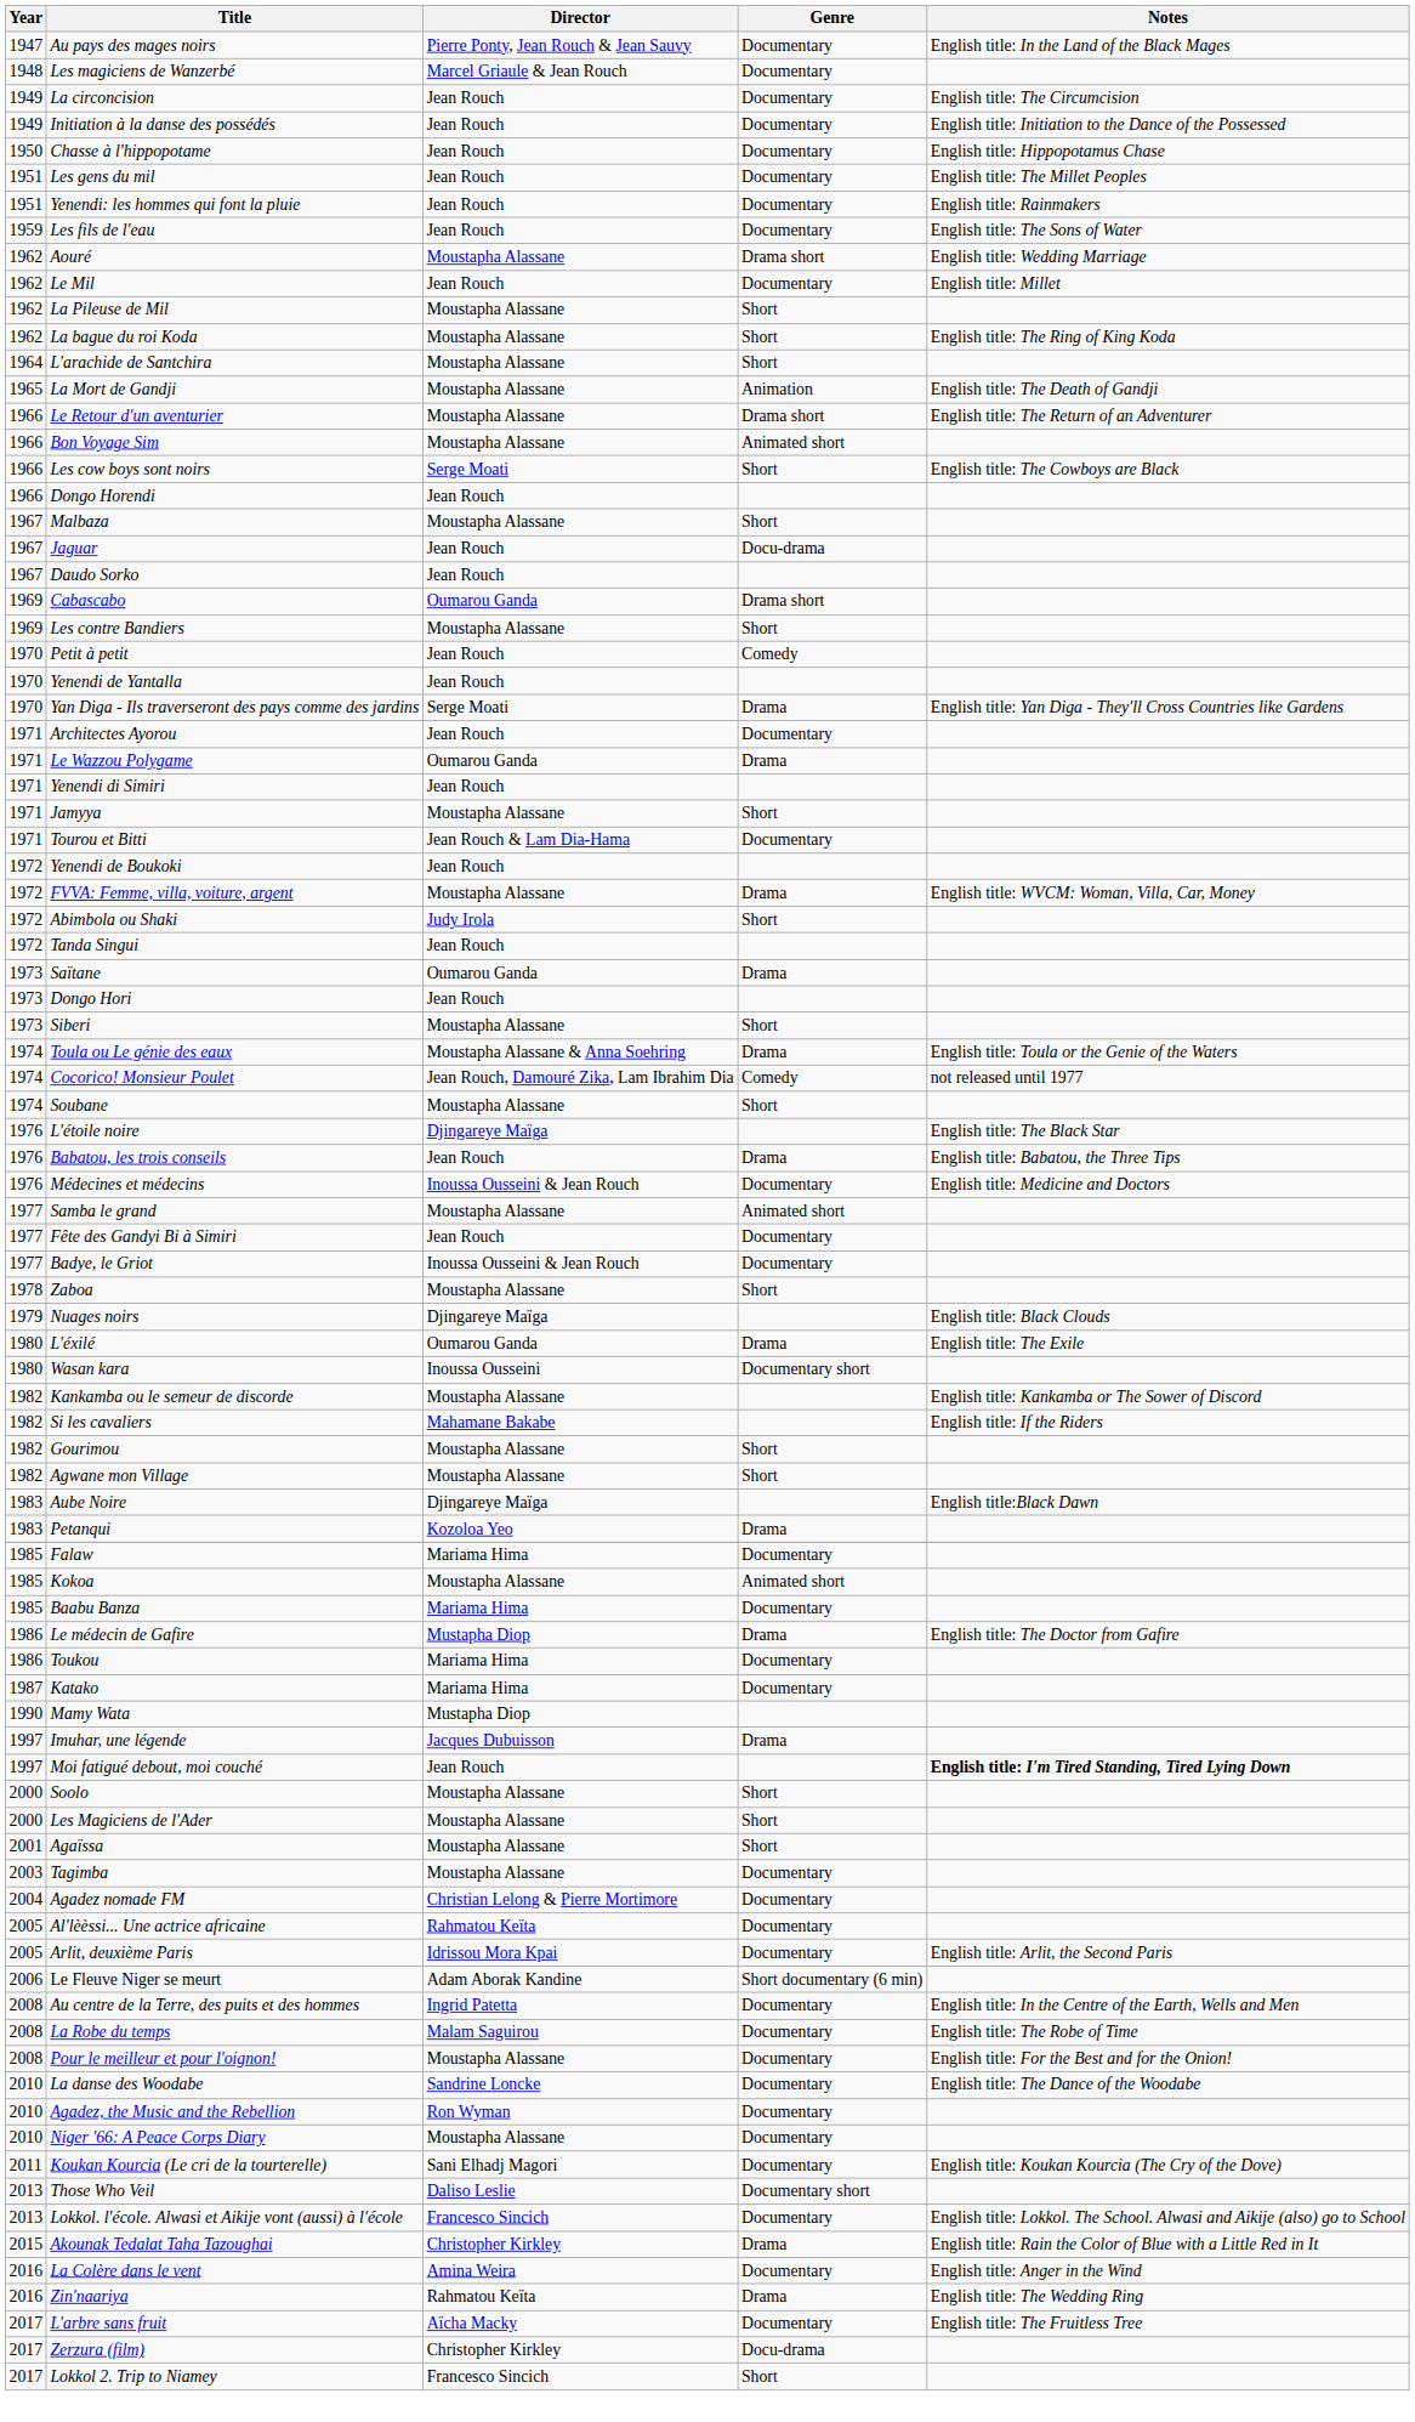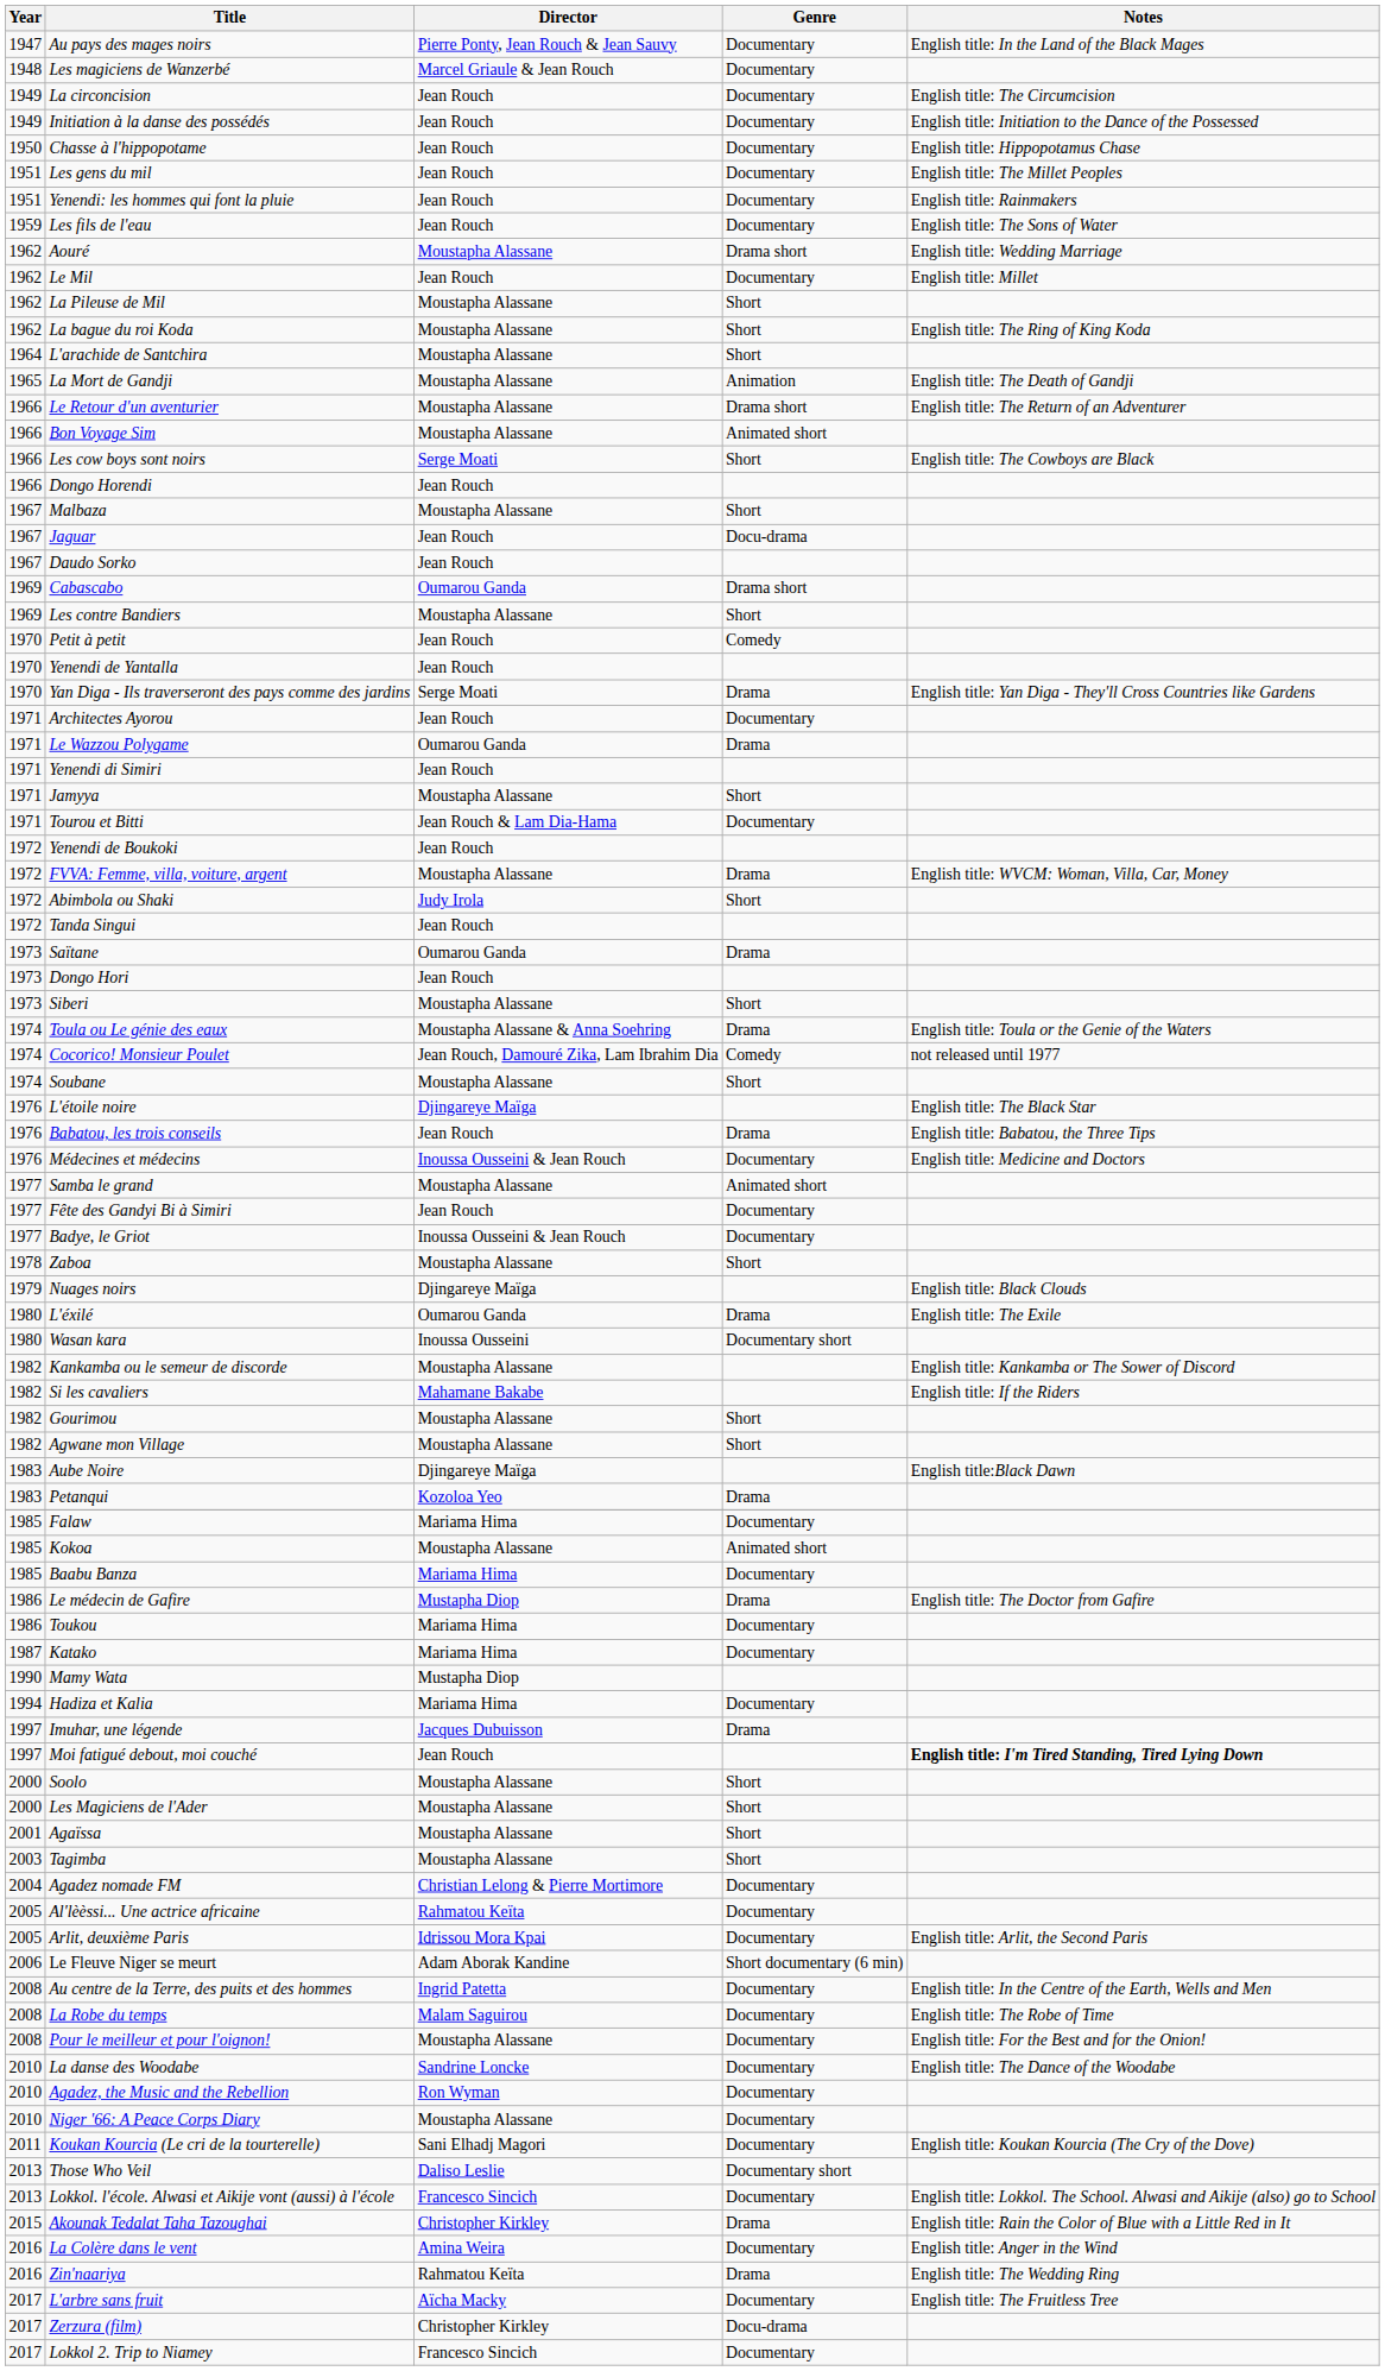+ row: 1994 | Hadiza et Kalia | Mariama Hima | Documentary
Tagimba | Genre: Documentary -> Short
Lokkol 2. Trip to Niamey | Genre: Short -> Documentary
